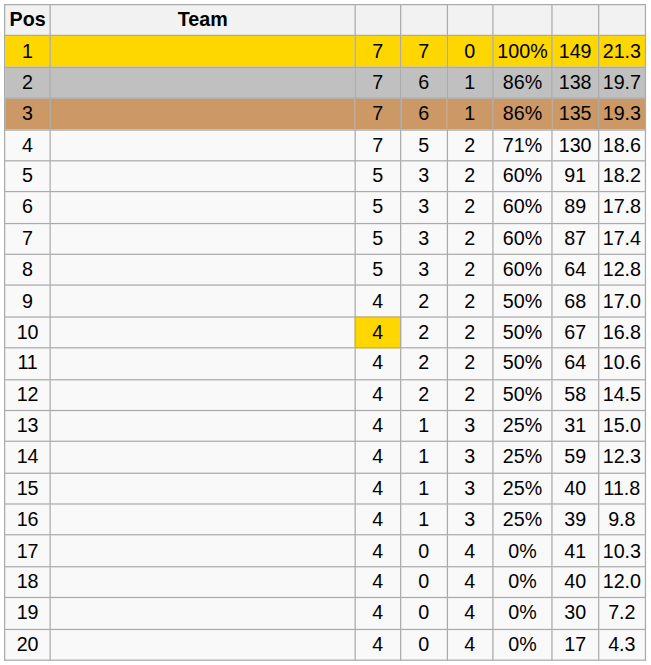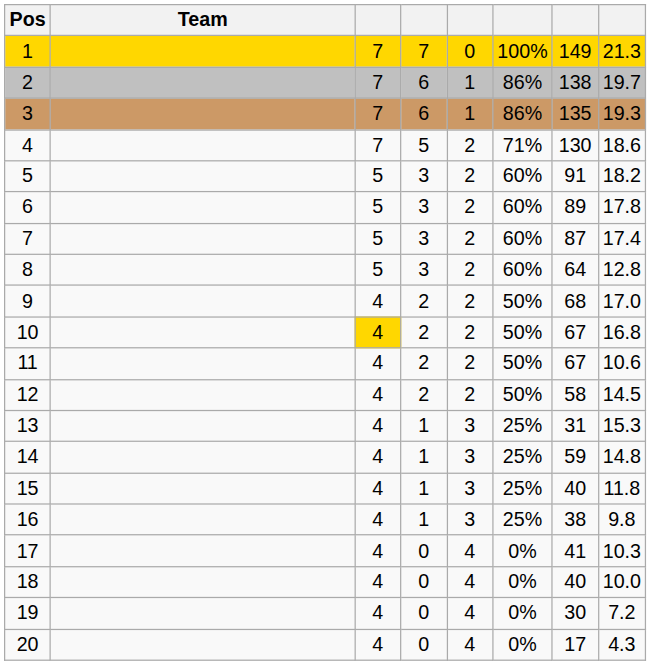11 | column 7: 64 -> 67
13 | column 8: 15.0 -> 15.3
14 | column 8: 12.3 -> 14.8
16 | column 7: 39 -> 38
18 | column 8: 12.0 -> 10.0
